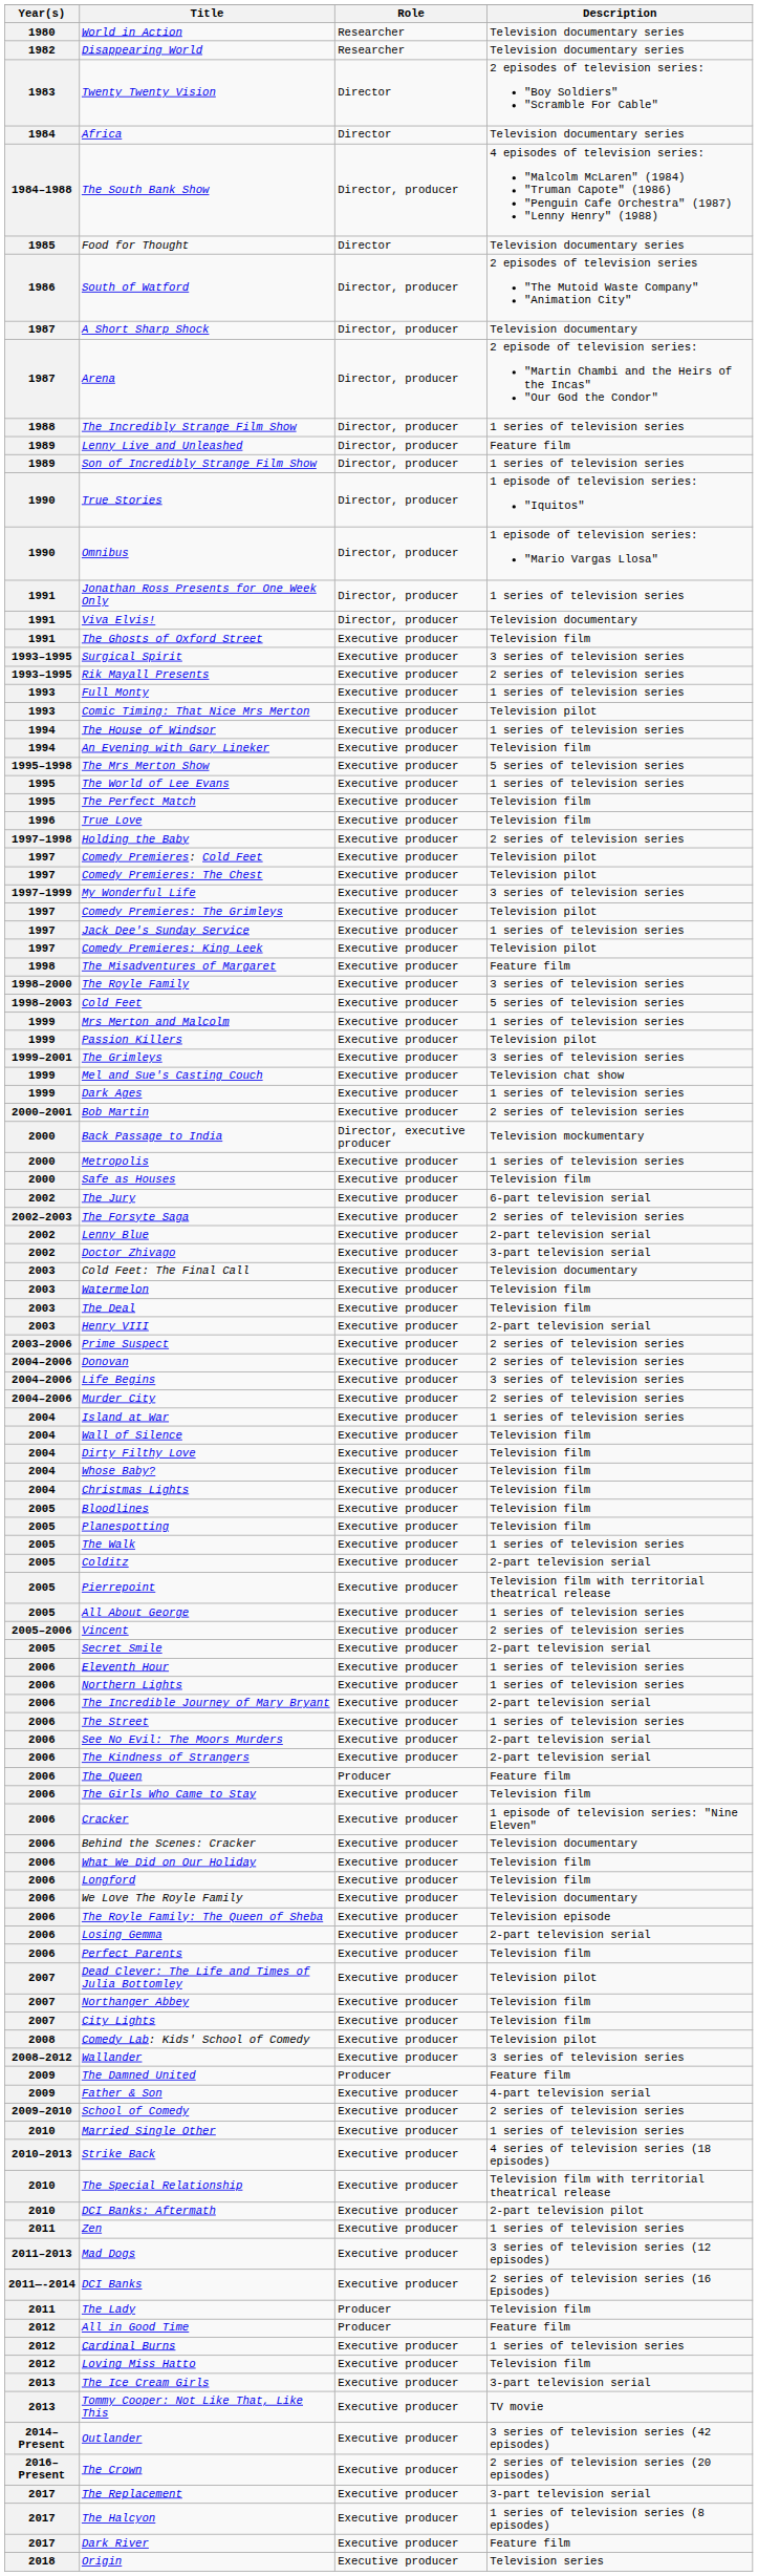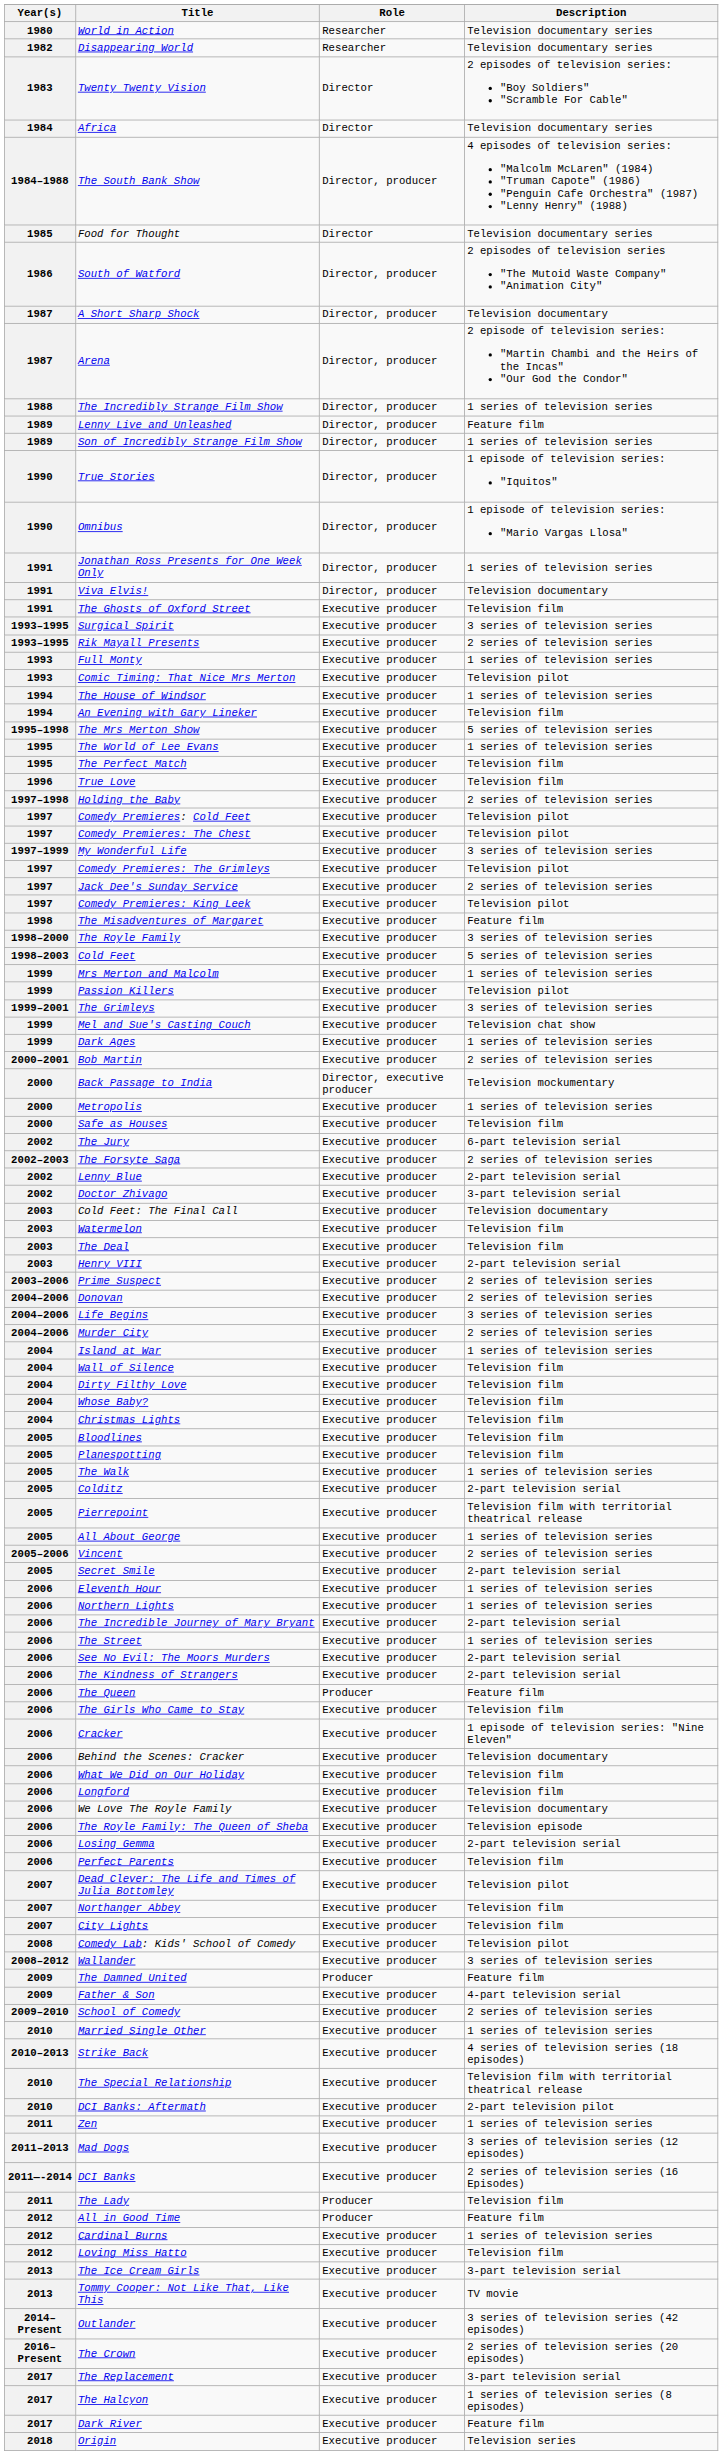Jack Dee's Sunday Service | Description: 1 series of television series -> 2 series of television series
